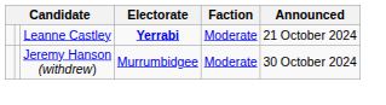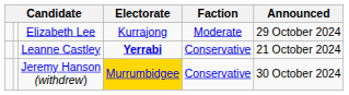+ row: Elizabeth Lee | Kurrajong | Moderate | 29 October 2024
Leanne Castley | Faction: Moderate -> Conservative
Jeremy Hanson (withdrew) | Electorate: no background -> gold background
Jeremy Hanson (withdrew) | Faction: Moderate -> Conservative
